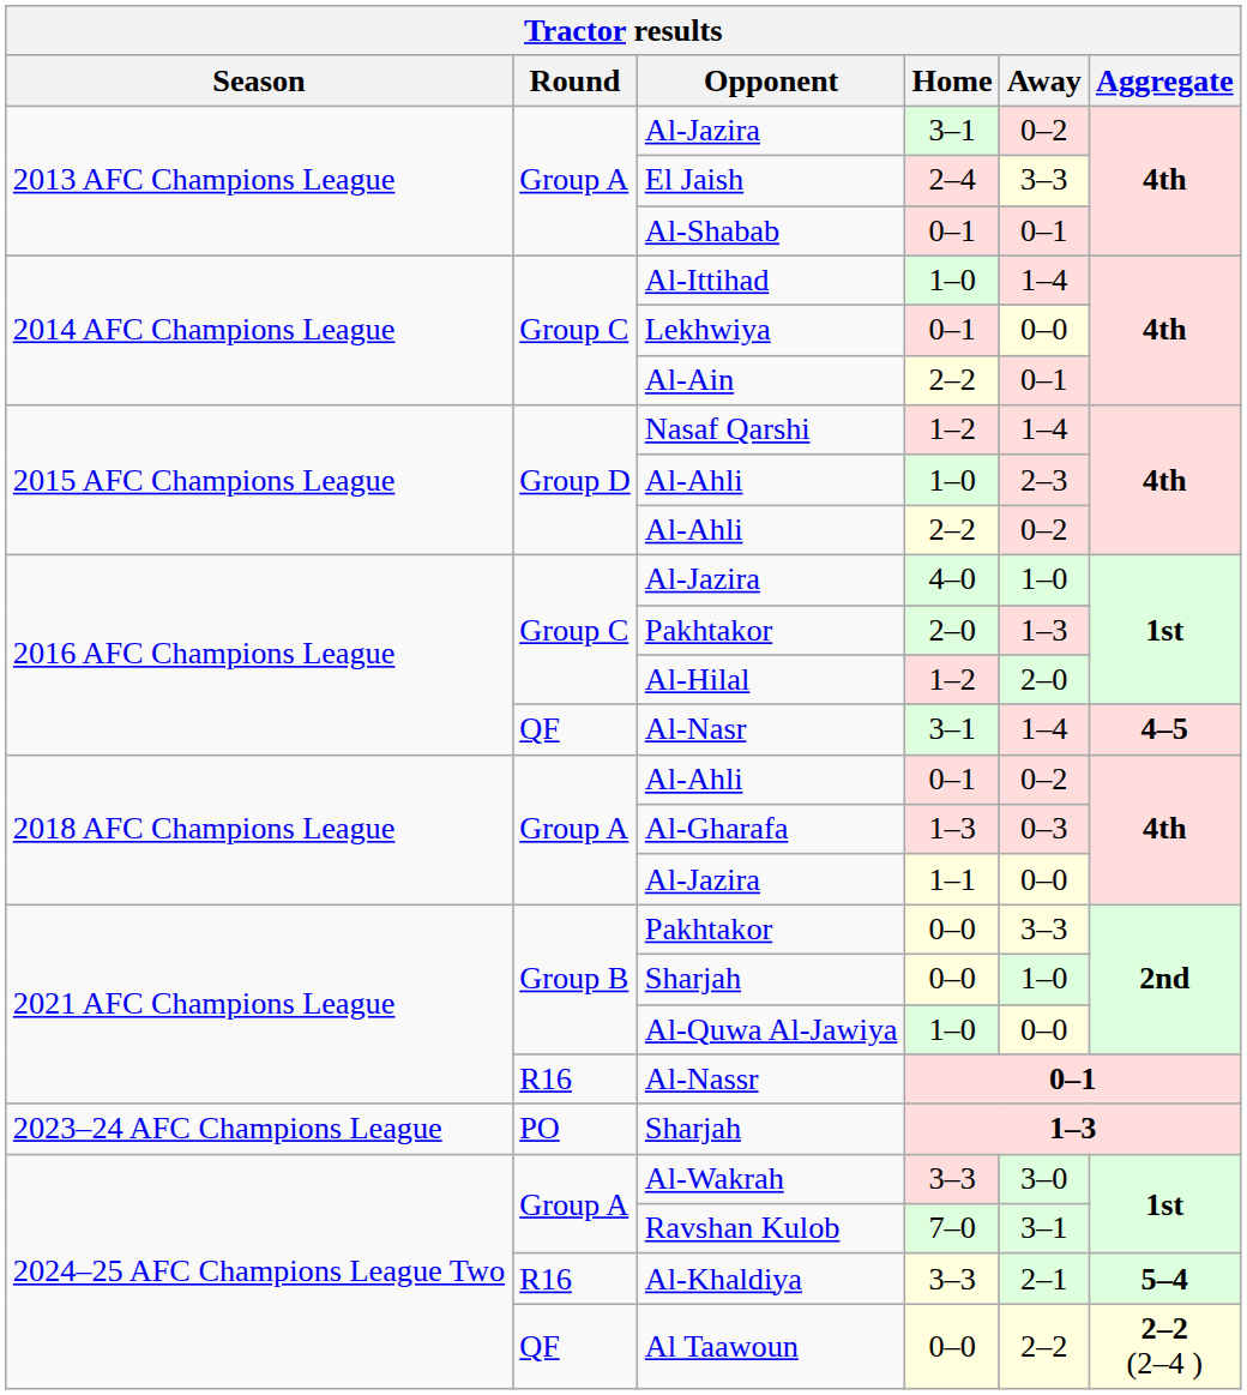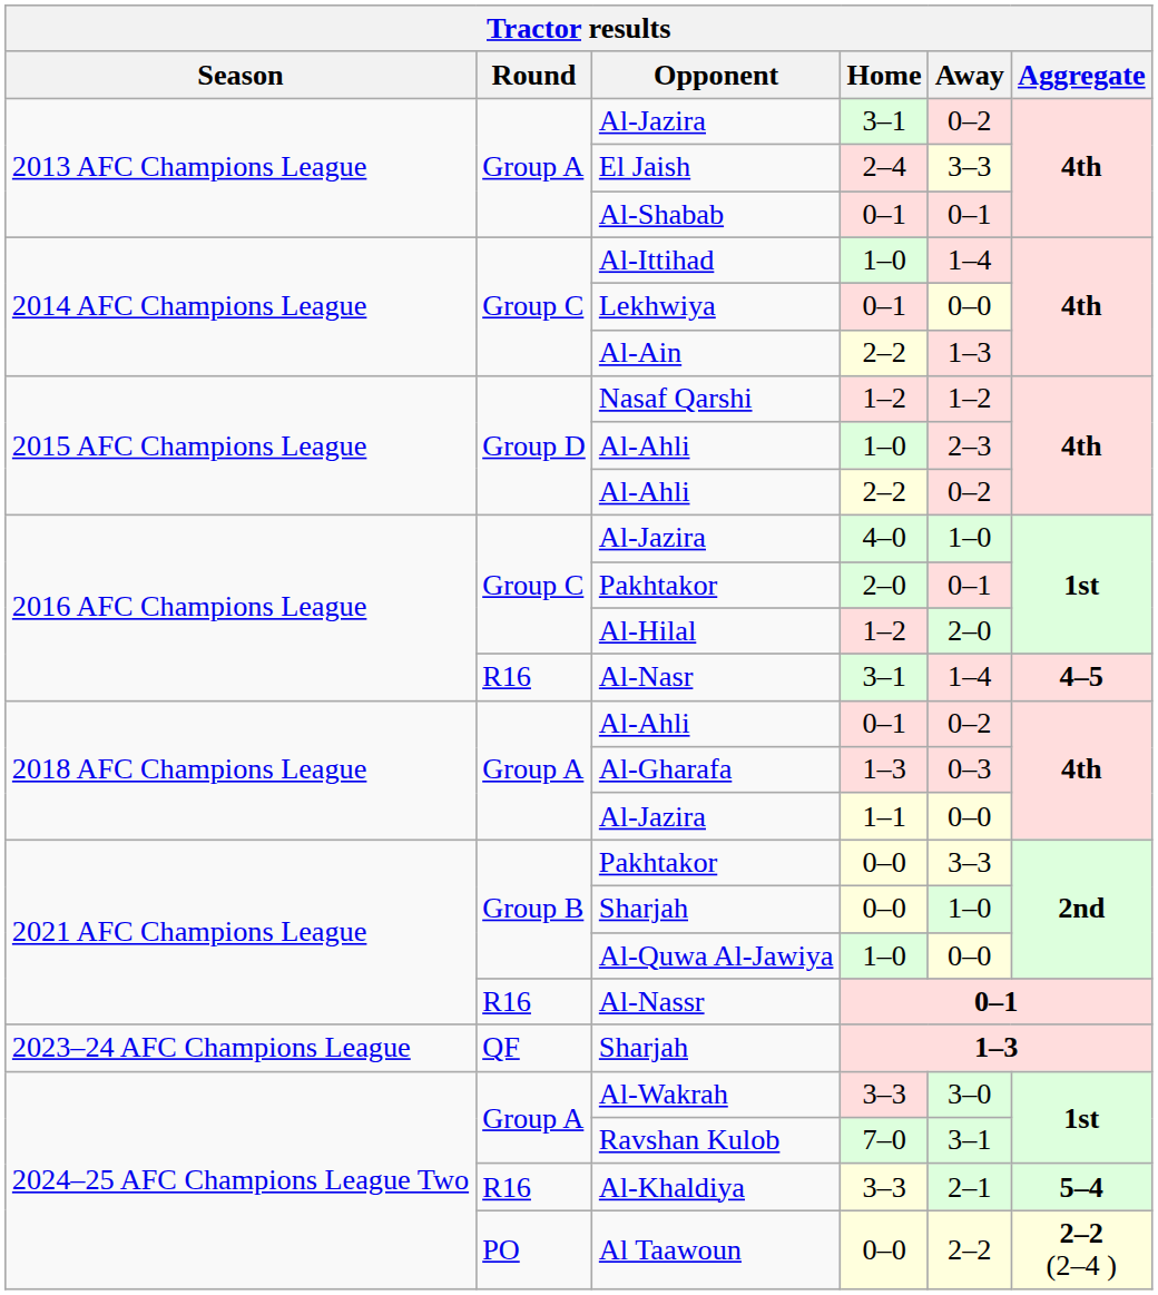Al-Ain | Away: 0–1 -> 1–3
Nasaf Qarshi | Away: 1–4 -> 1–2
Pakhtakor / 2–0 | Away: 1–3 -> 0–1
Al-Nasr | Round: QF -> R16
Sharjah / 1–3 | Round: PO -> QF
Al Taawoun | Round: QF -> PO
